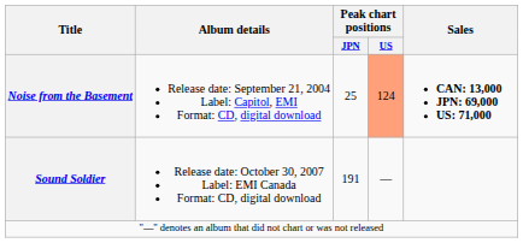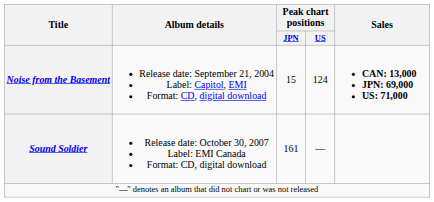Noise from the Basement | Peak chart positions / JPN: 25 -> 15
Noise from the Basement | Peak chart positions / US: lightsalmon background -> no background
Sound Soldier | Peak chart positions / JPN: 191 -> 161
